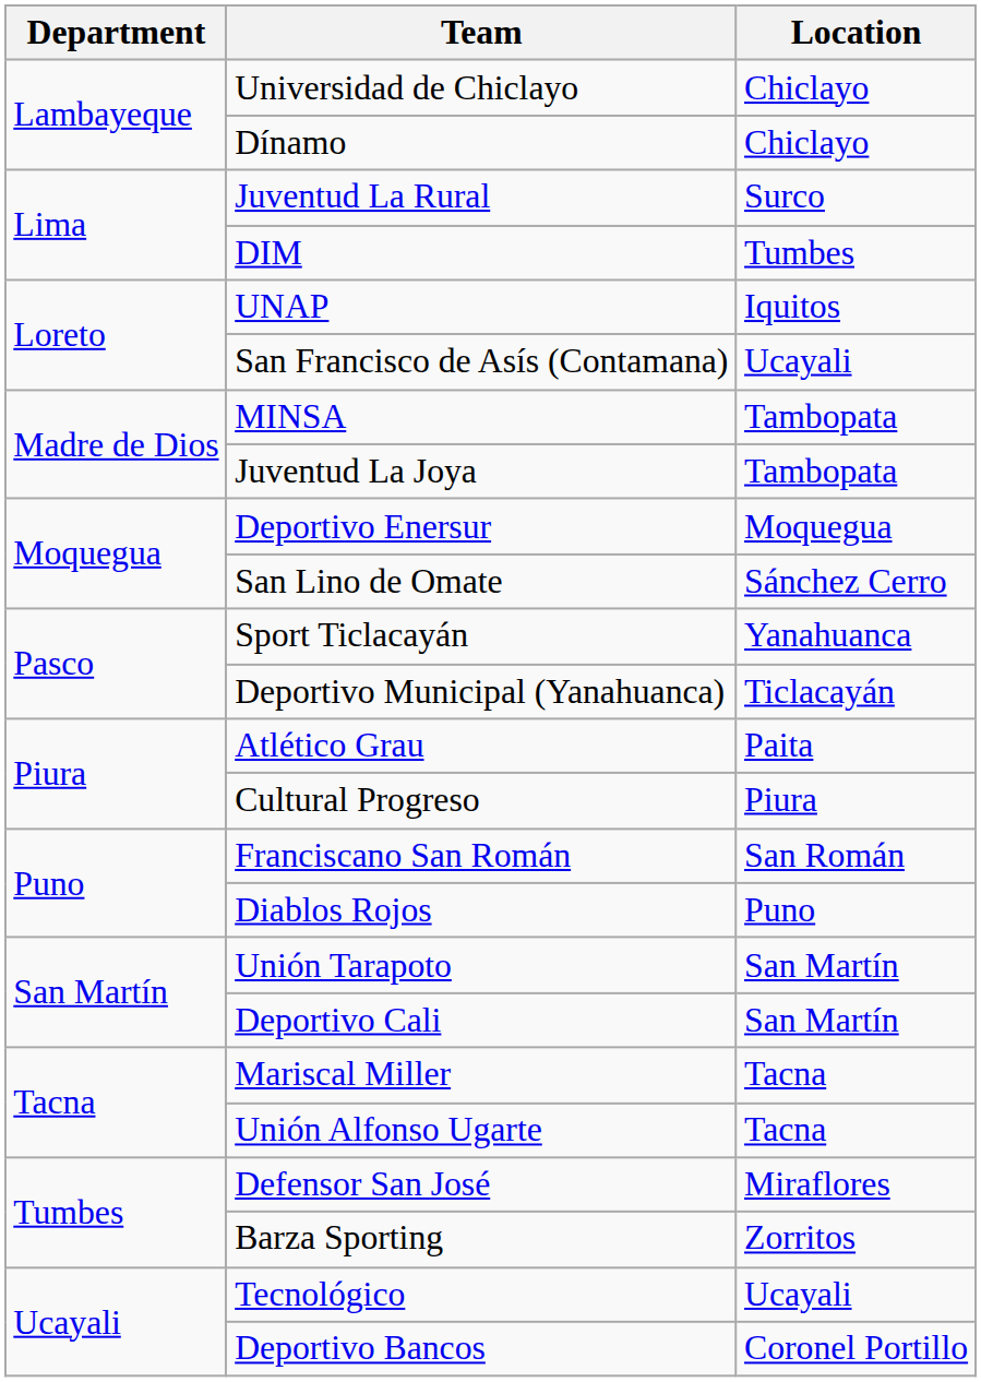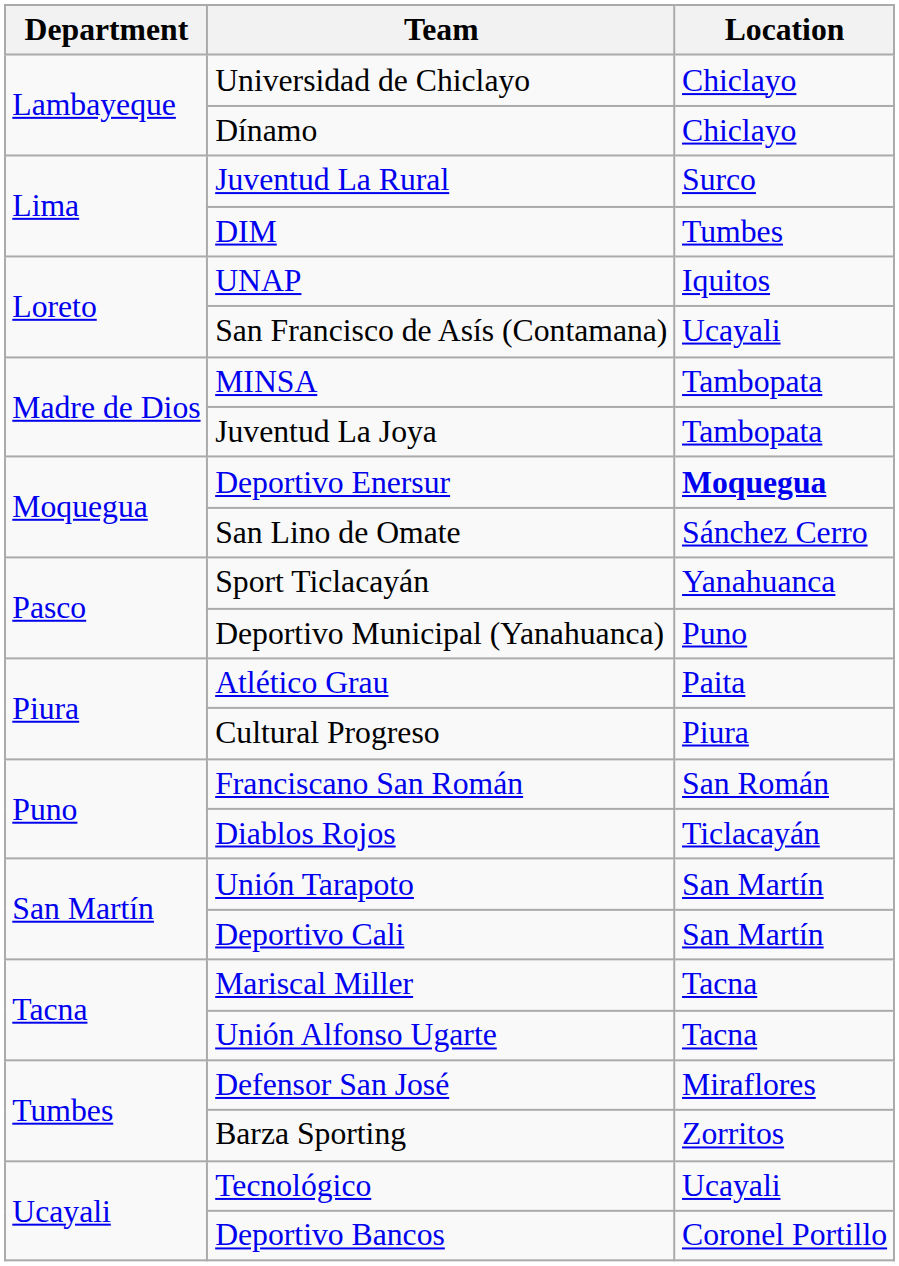Deportivo Enersur | Location: normal -> bold
Deportivo Municipal (Yanahuanca) | Location: Ticlacayán -> Puno
Diablos Rojos | Location: Puno -> Ticlacayán
